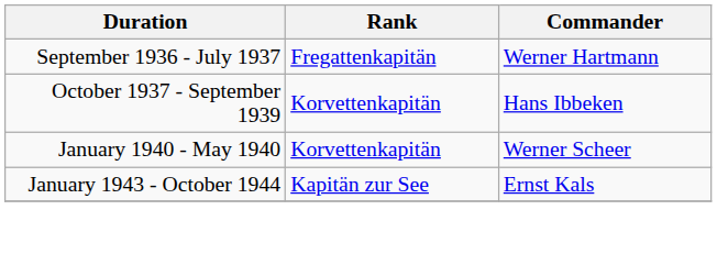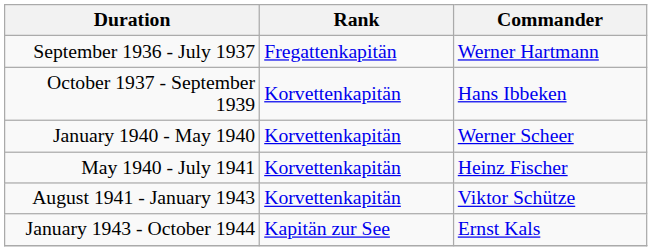+ row: May 1940 - July 1941 | Korvettenkapitän | Heinz Fischer
+ row: August 1941 - January 1943 | Korvettenkapitän | Viktor Schütze
